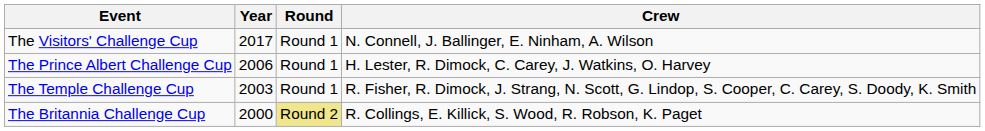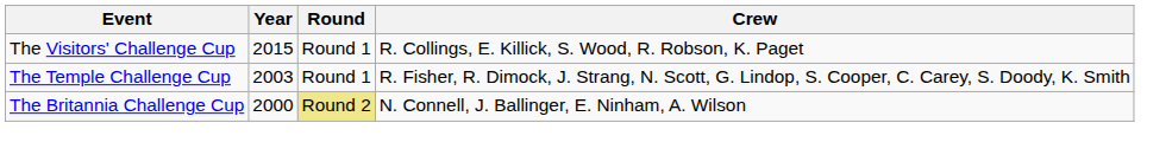The Visitors' Challenge Cup | Year: 2017 -> 2015
The Visitors' Challenge Cup | Crew: N. Connell, J. Ballinger, E. Ninham, A. Wilson -> R. Collings, E. Killick, S. Wood, R. Robson, K. Paget
- row: The Prince Albert Challenge Cup | 2006 | Round 1 | H. Lester, R. Dimock, C. Carey, J. Watkins, O. Harvey
The Britannia Challenge Cup | Crew: R. Collings, E. Killick, S. Wood, R. Robson, K. Paget -> N. Connell, J. Ballinger, E. Ninham, A. Wilson
